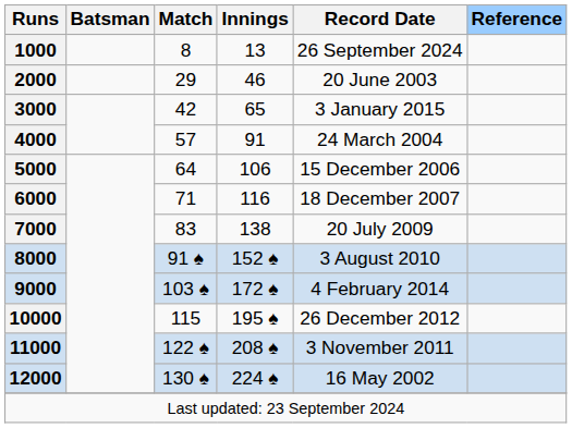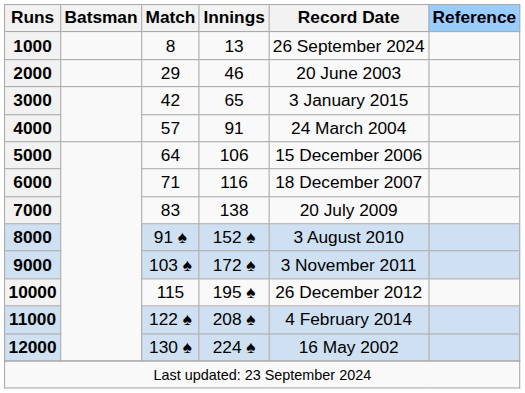9000 | Record Date: 4 February 2014 -> 3 November 2011
11000 | Record Date: 3 November 2011 -> 4 February 2014
